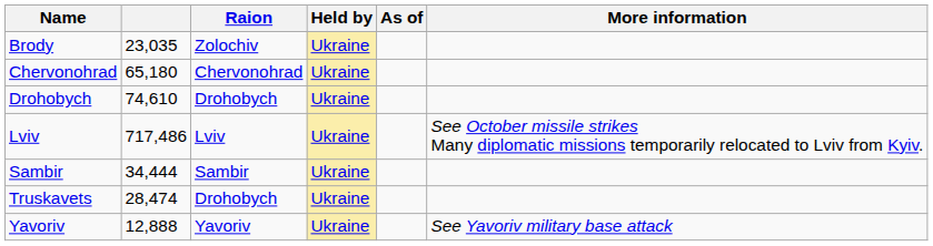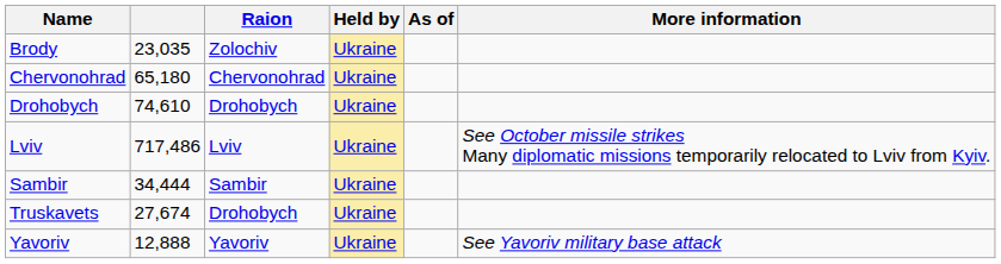Truskavets | column 2: 28,474 -> 27,674
